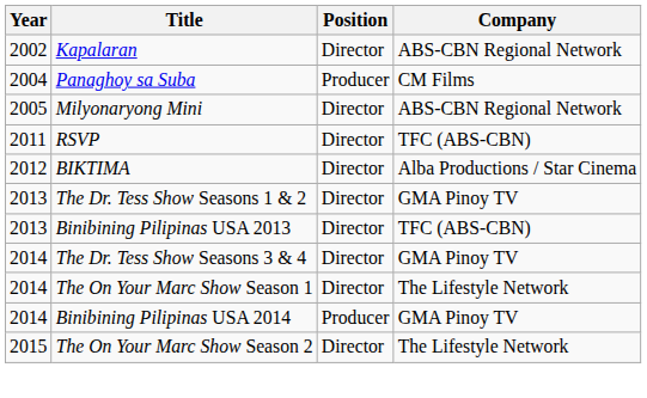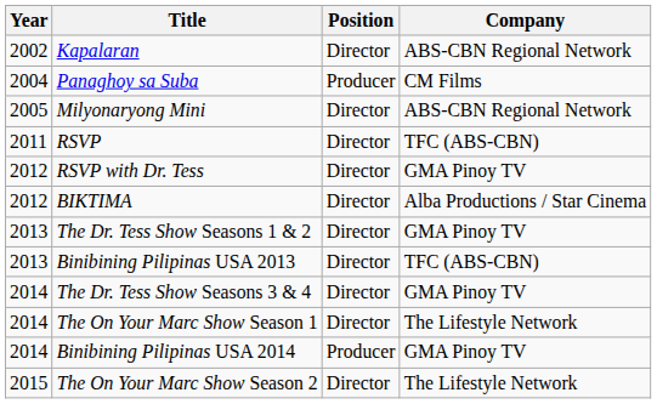+ row: 2012 | RSVP with Dr. Tess | Director | GMA Pinoy TV
